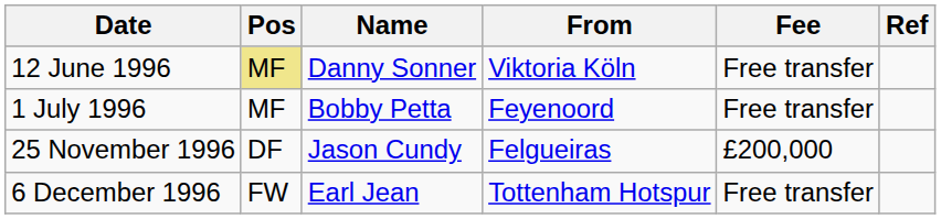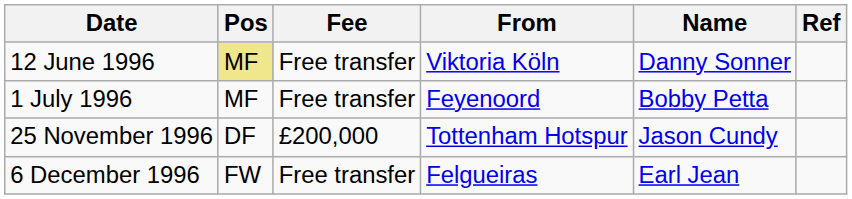columns swapped: Name <-> Fee
25 November 1996 | From: Felgueiras -> Tottenham Hotspur
6 December 1996 | From: Tottenham Hotspur -> Felgueiras
